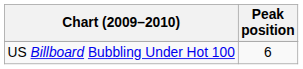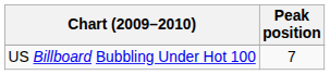US Billboard Bubbling Under Hot 100 | Peak position: 6 -> 7
